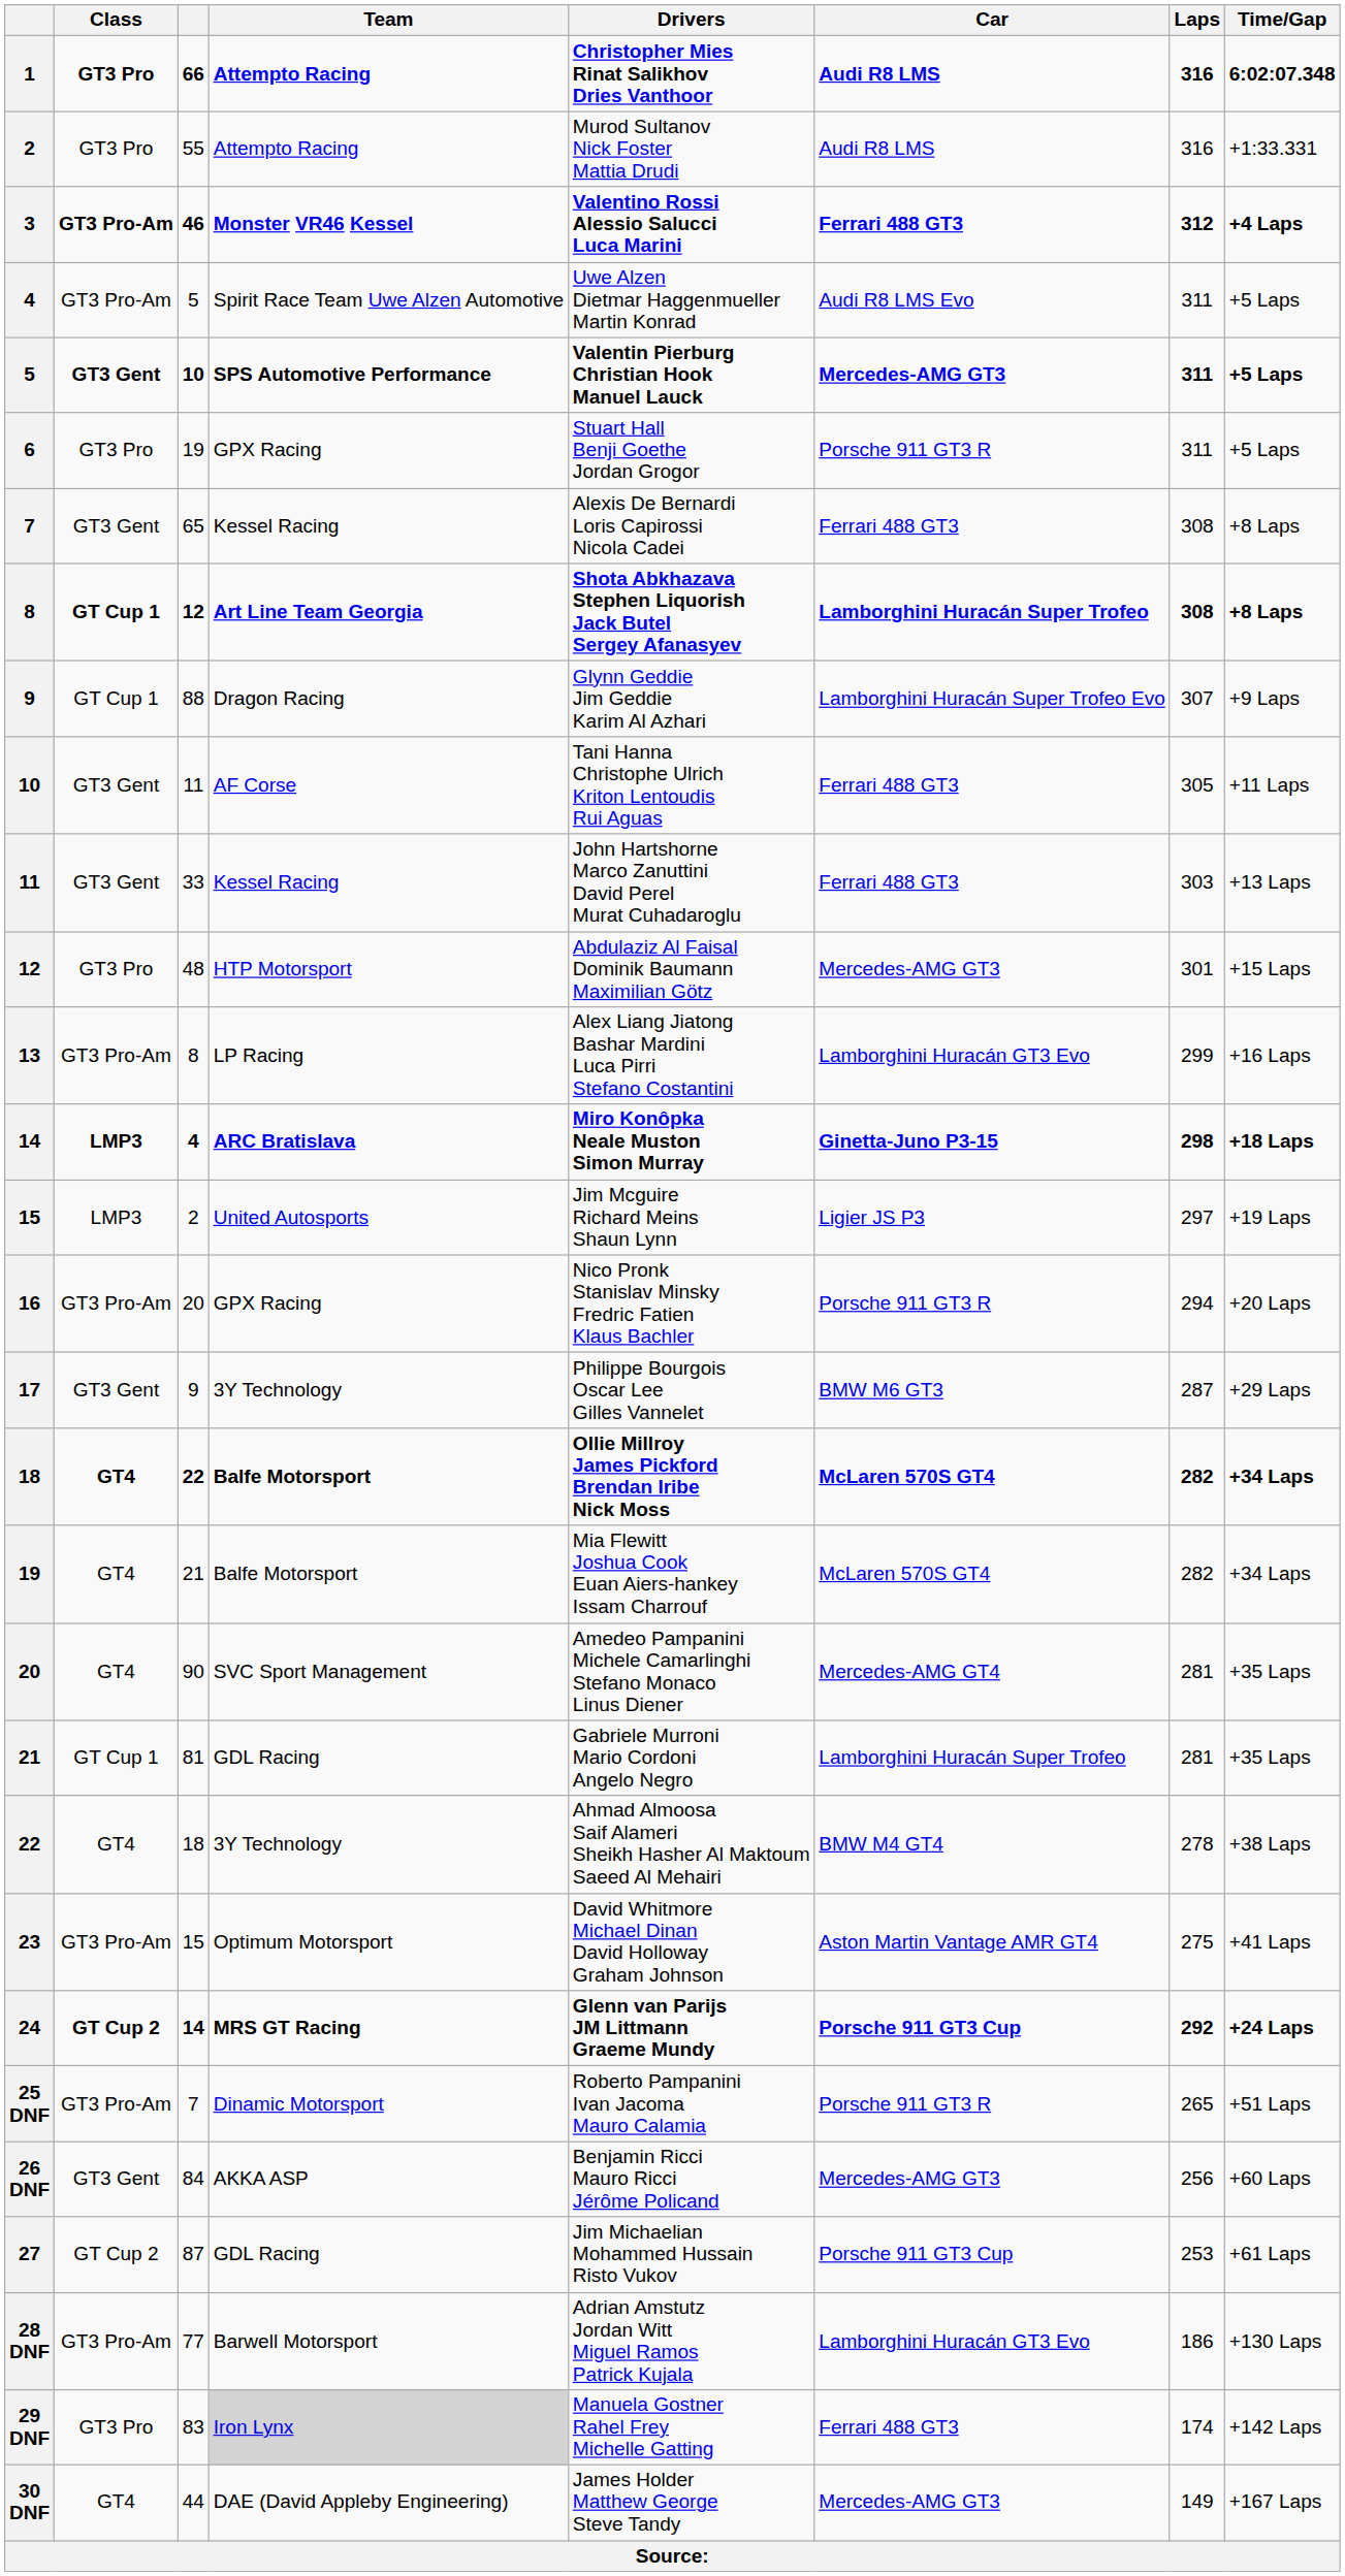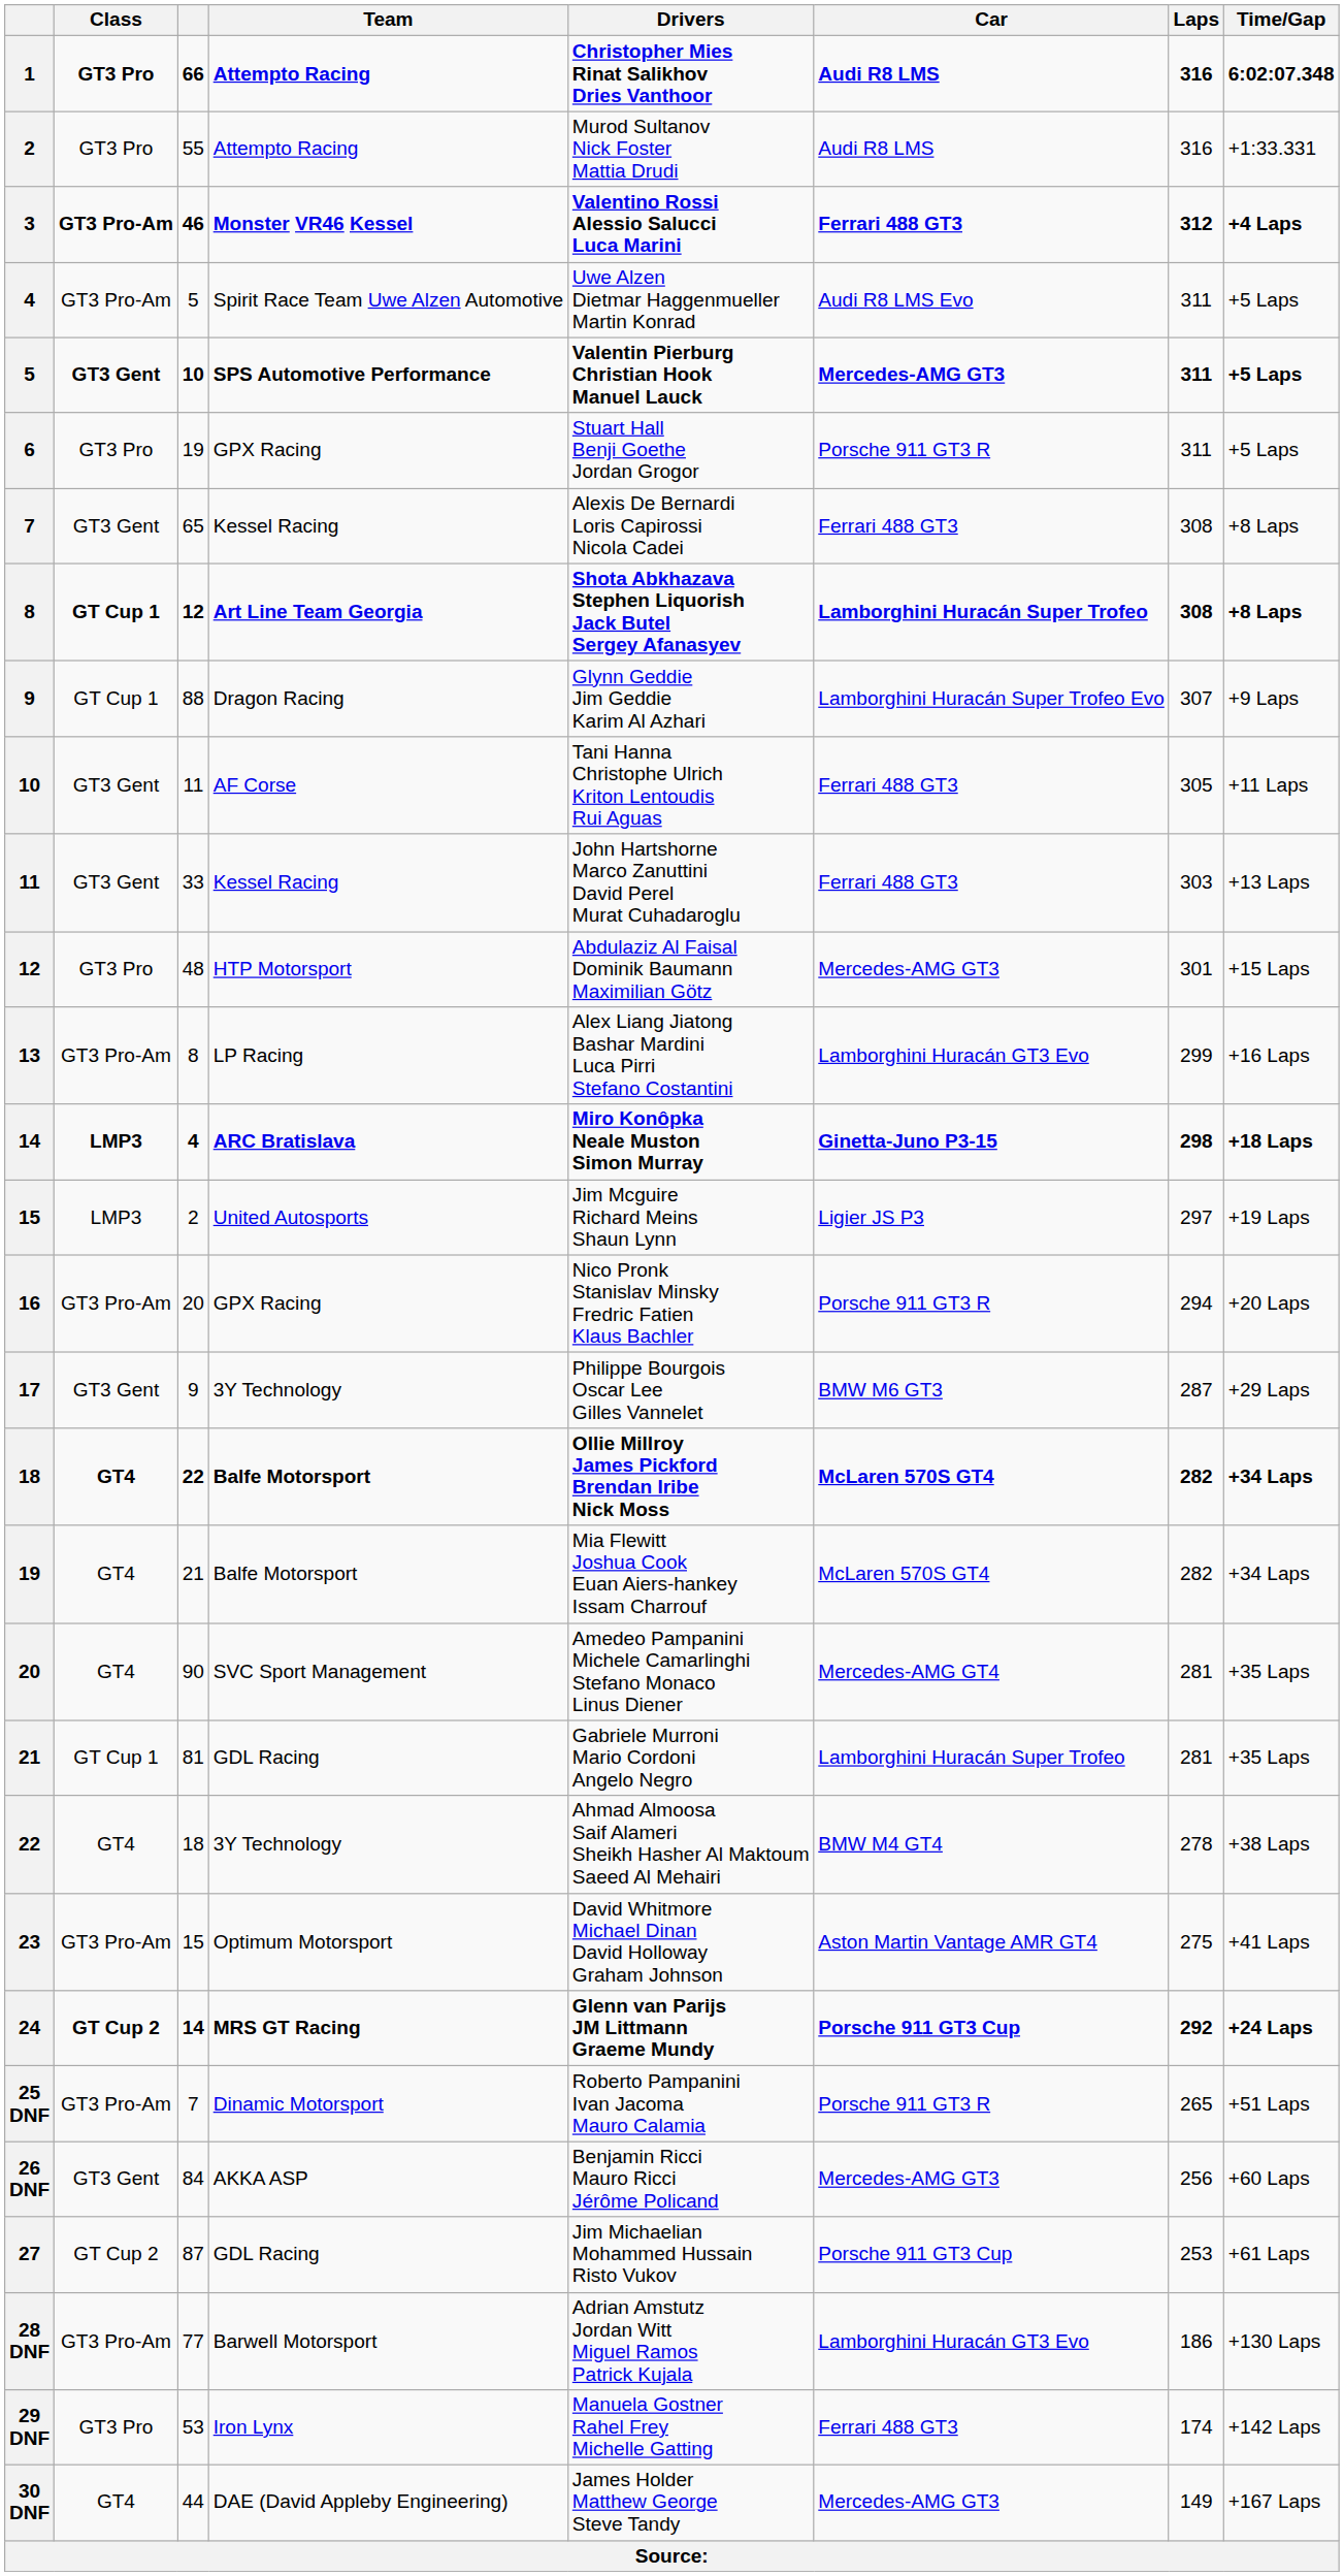29 DNF | column 3: 83 -> 53
29 DNF | Team: lightgrey background -> no background
